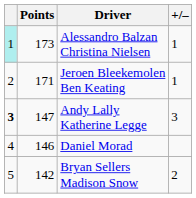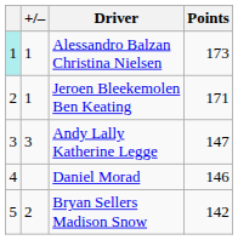columns swapped: +/– <-> Points
Andy Lally Katherine Legge | column 1: bold -> normal
